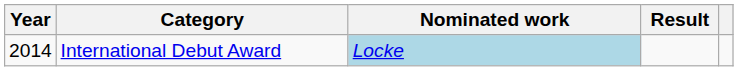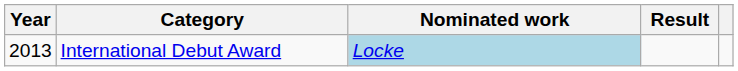International Debut Award | Year: 2014 -> 2013
